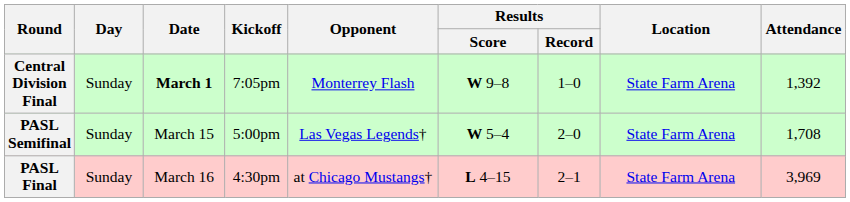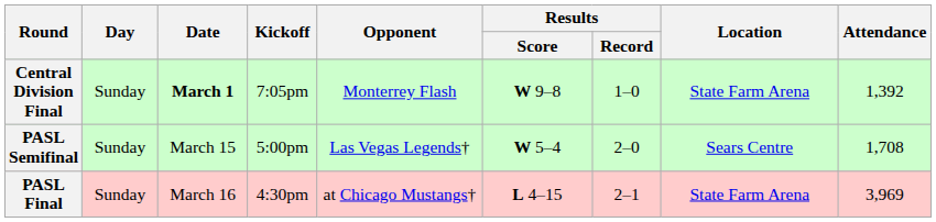PASL Semifinal | Location: State Farm Arena -> Sears Centre
